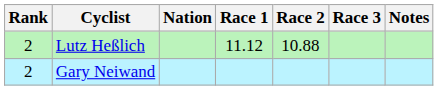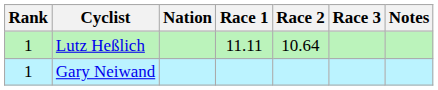Lutz Heßlich | Rank: 2 -> 1
Lutz Heßlich | Race 1: 11.12 -> 11.11
Lutz Heßlich | Race 2: 10.88 -> 10.64
Gary Neiwand | Rank: 2 -> 1
